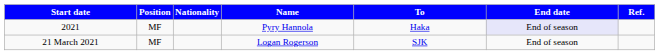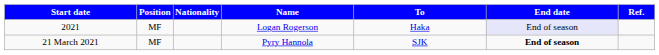2021 | Name: Pyry Hannola -> Logan Rogerson
21 March 2021 | Name: Logan Rogerson -> Pyry Hannola
21 March 2021 | End date: normal -> bold
